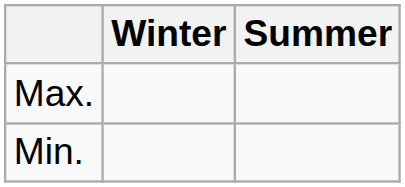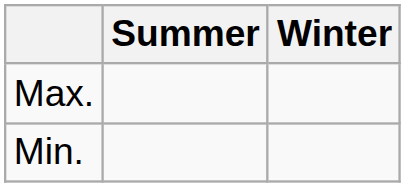columns swapped: Summer <-> Winter
